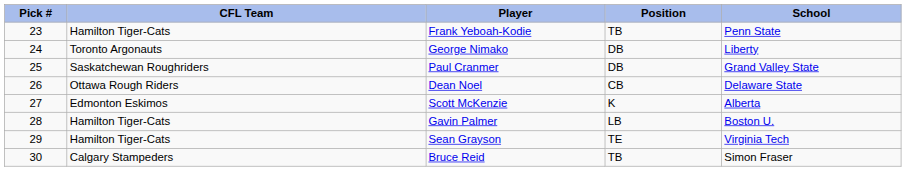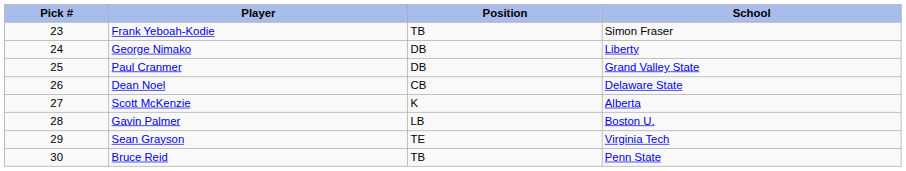- column: CFL Team | Hamilton Tiger-Cats | Toronto Argonauts | Saskatchewan Roughriders | Ottawa Rough Riders | Edmonton Eskimos | Hamilton Tiger-Cats | Hamilton Tiger-Cats | Calgary Stampeders
Frank Yeboah-Kodie | School: Penn State -> Simon Fraser
Bruce Reid | School: Simon Fraser -> Penn State
